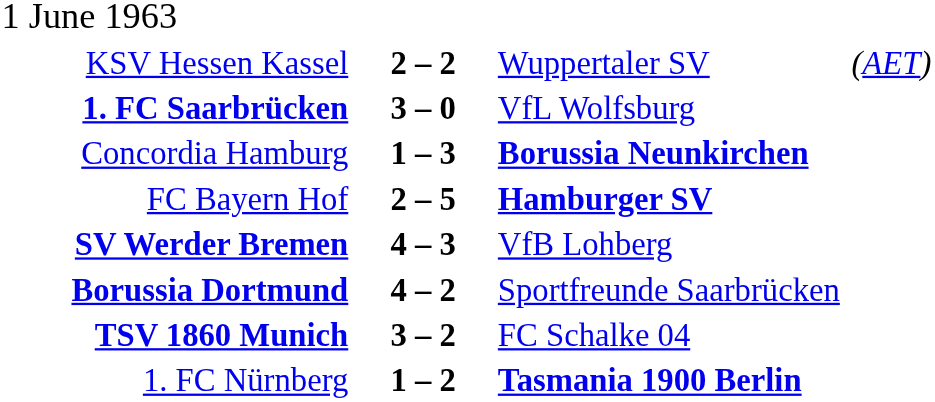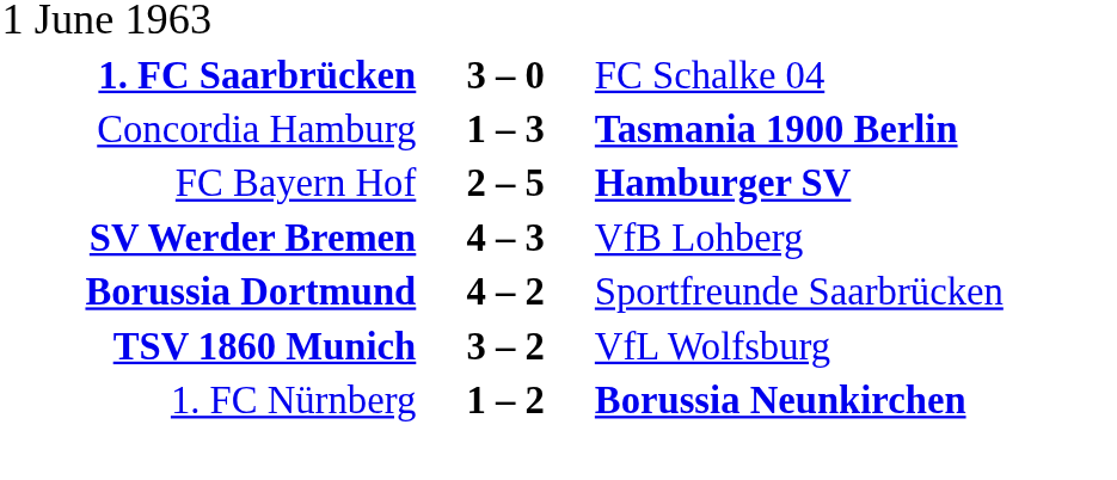- row: KSV Hessen Kassel | 2 – 2 | Wuppertaler SV | (AET)
1. FC Saarbrücken | column 3: VfL Wolfsburg -> FC Schalke 04
Concordia Hamburg | column 3: Borussia Neunkirchen -> Tasmania 1900 Berlin
TSV 1860 Munich | column 3: FC Schalke 04 -> VfL Wolfsburg
1. FC Nürnberg | column 3: Tasmania 1900 Berlin -> Borussia Neunkirchen
